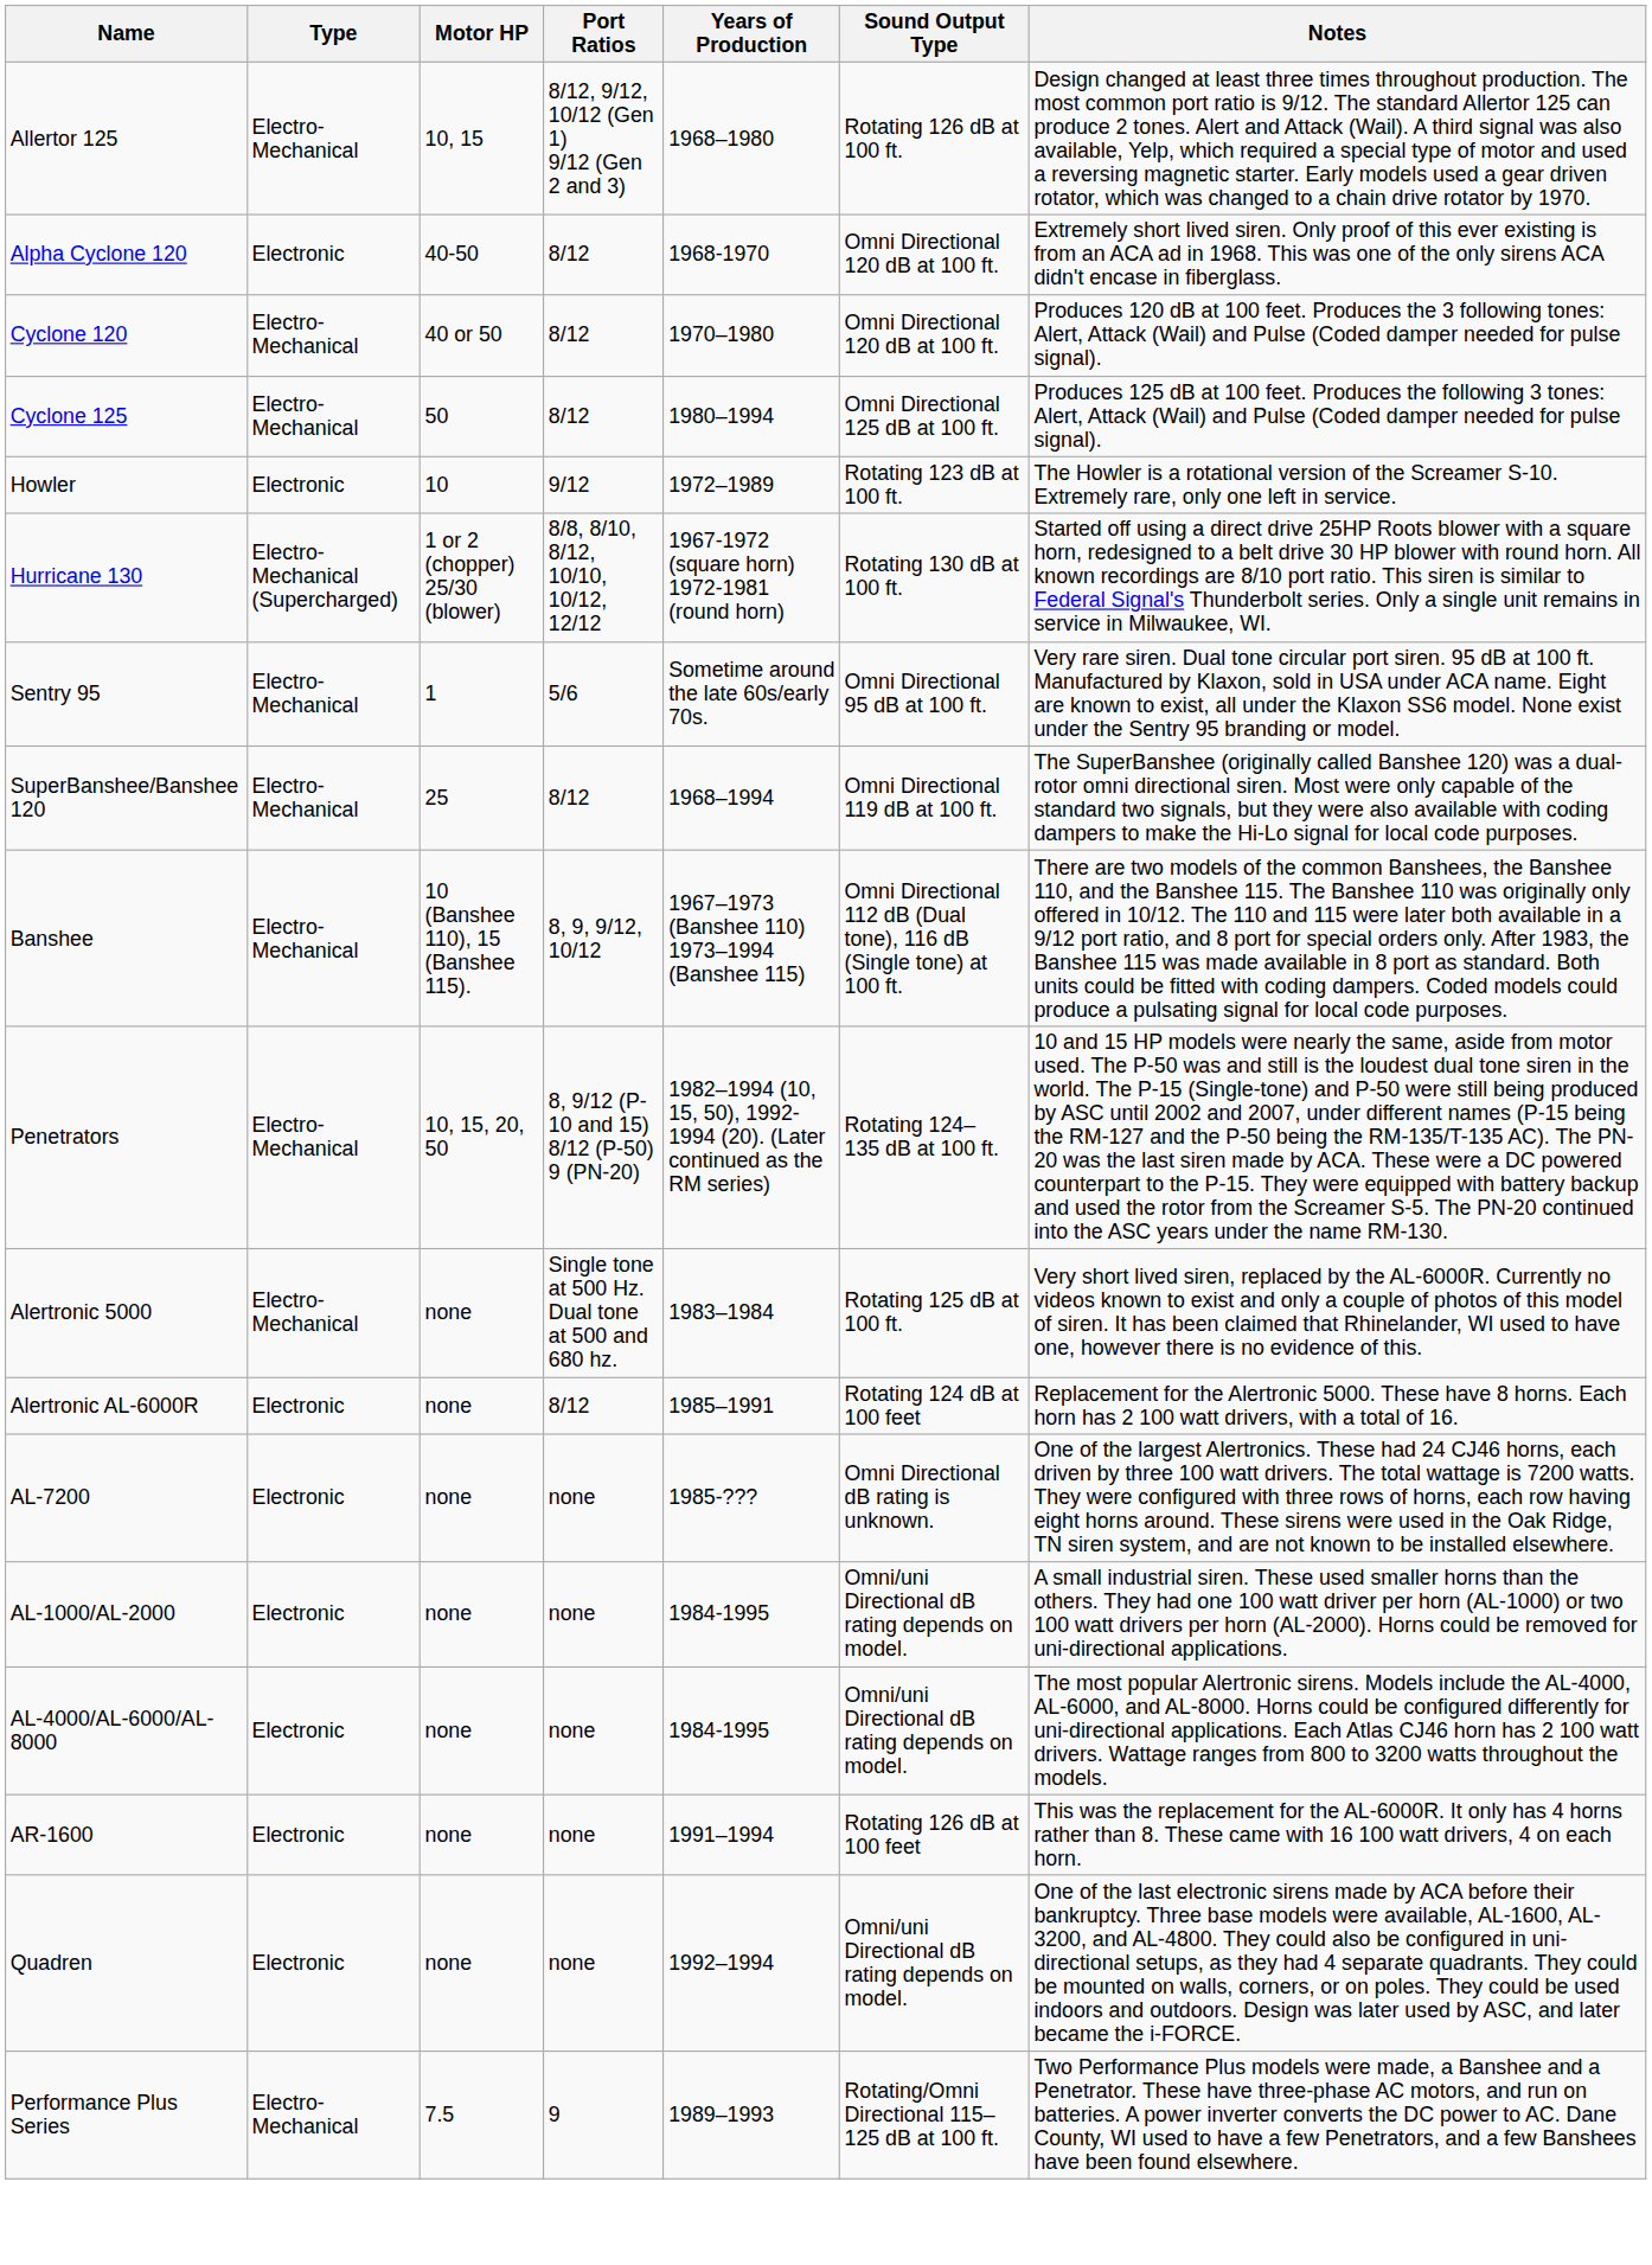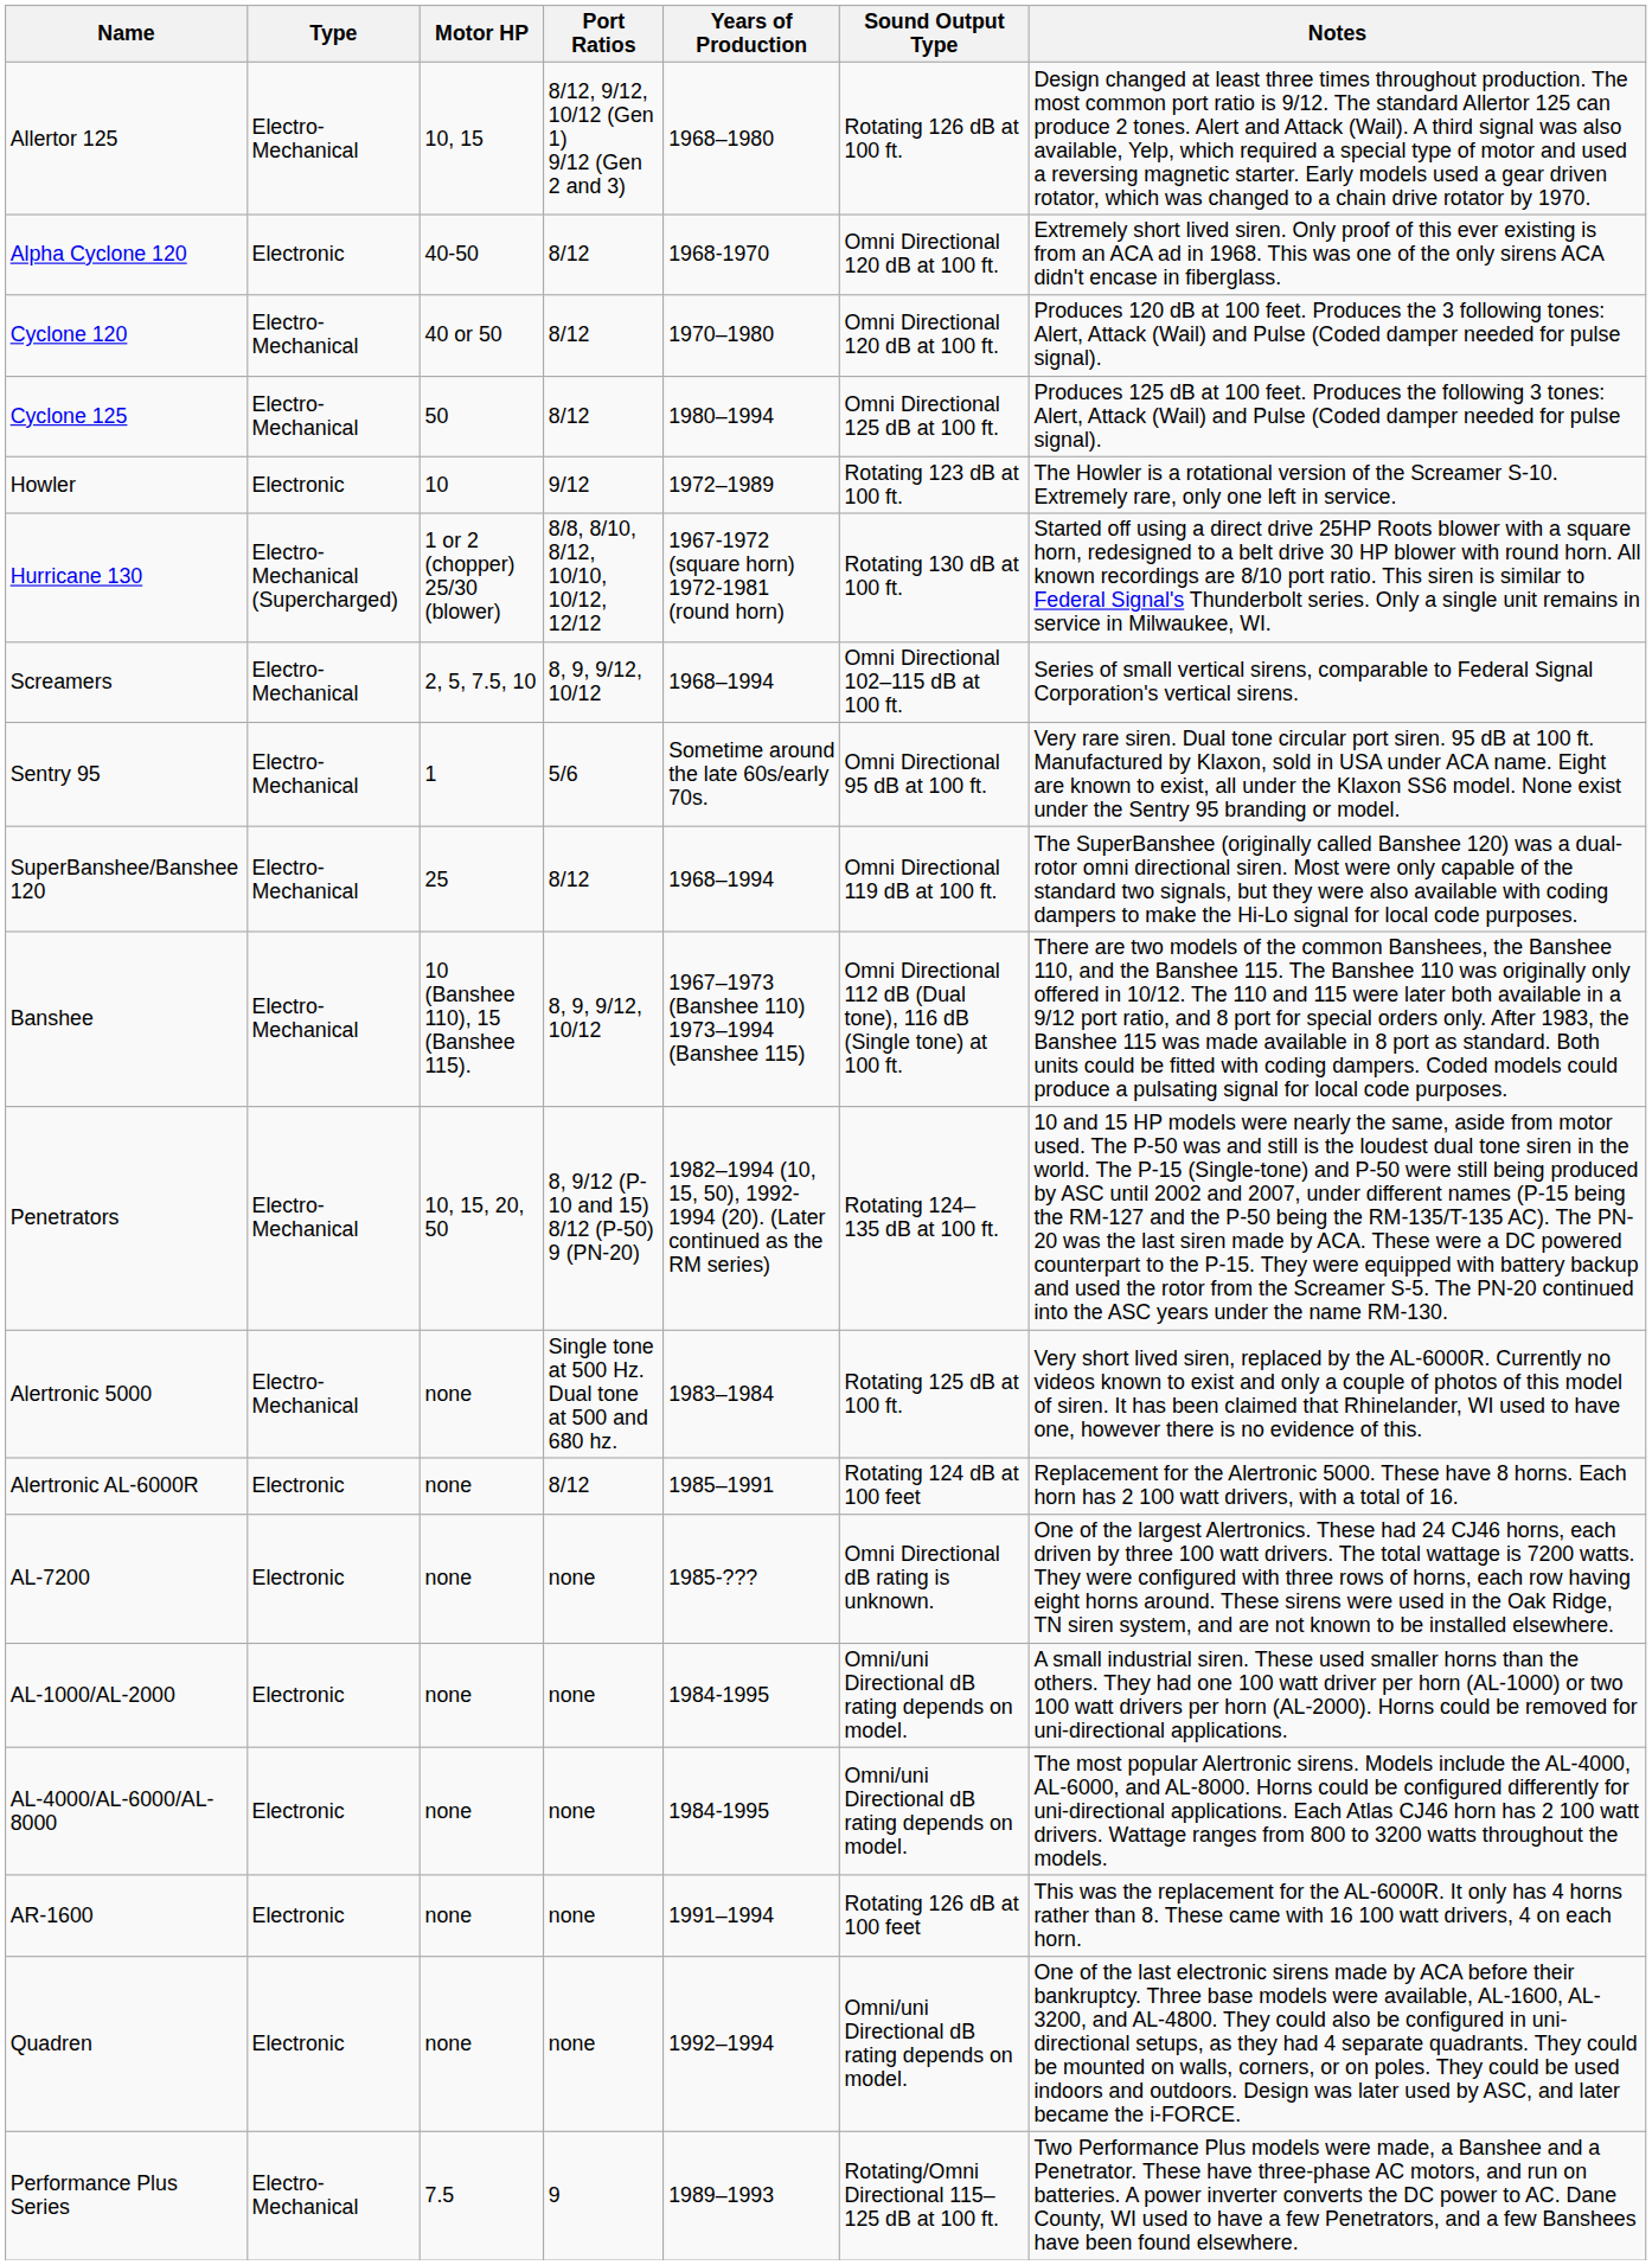+ row: Screamers | Electro-Mechanical | 2, 5, 7.5, 10 | 8, 9, 9/12, 10/12 | 1968–1994 | Omni Directional 102–115 dB at 100 ft. | Series of small vertical sirens, comparable to Federal Signal Corporation's vertical sirens.
